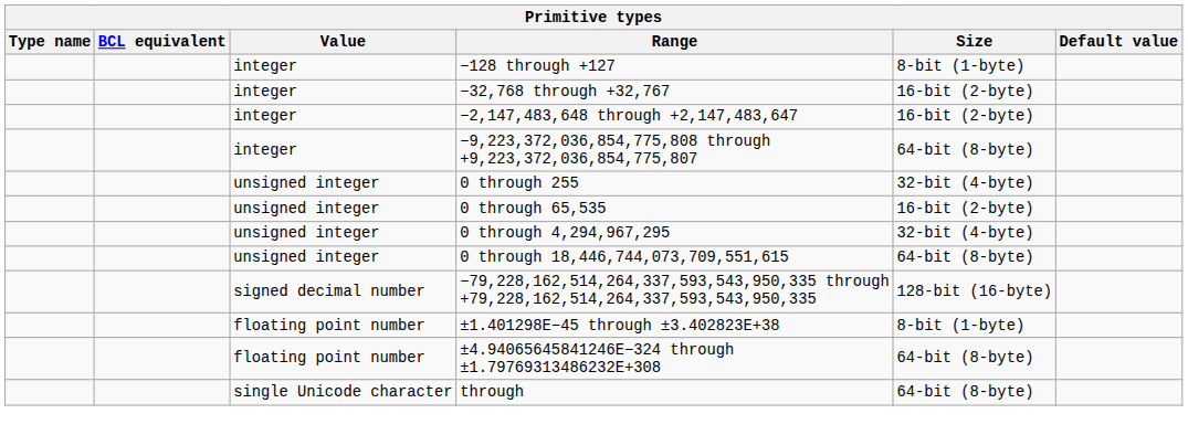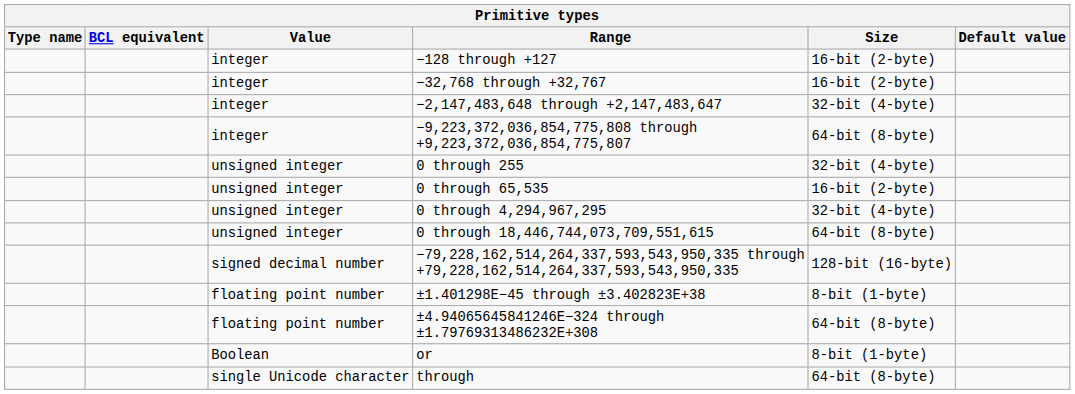−128 through +127 | Size: 8-bit (1-byte) -> 16-bit (2-byte)
−2,147,483,648 through +2,147,483,647 | Size: 16-bit (2-byte) -> 32-bit (4-byte)
+ row: Boolean | or | 8-bit (1-byte)
